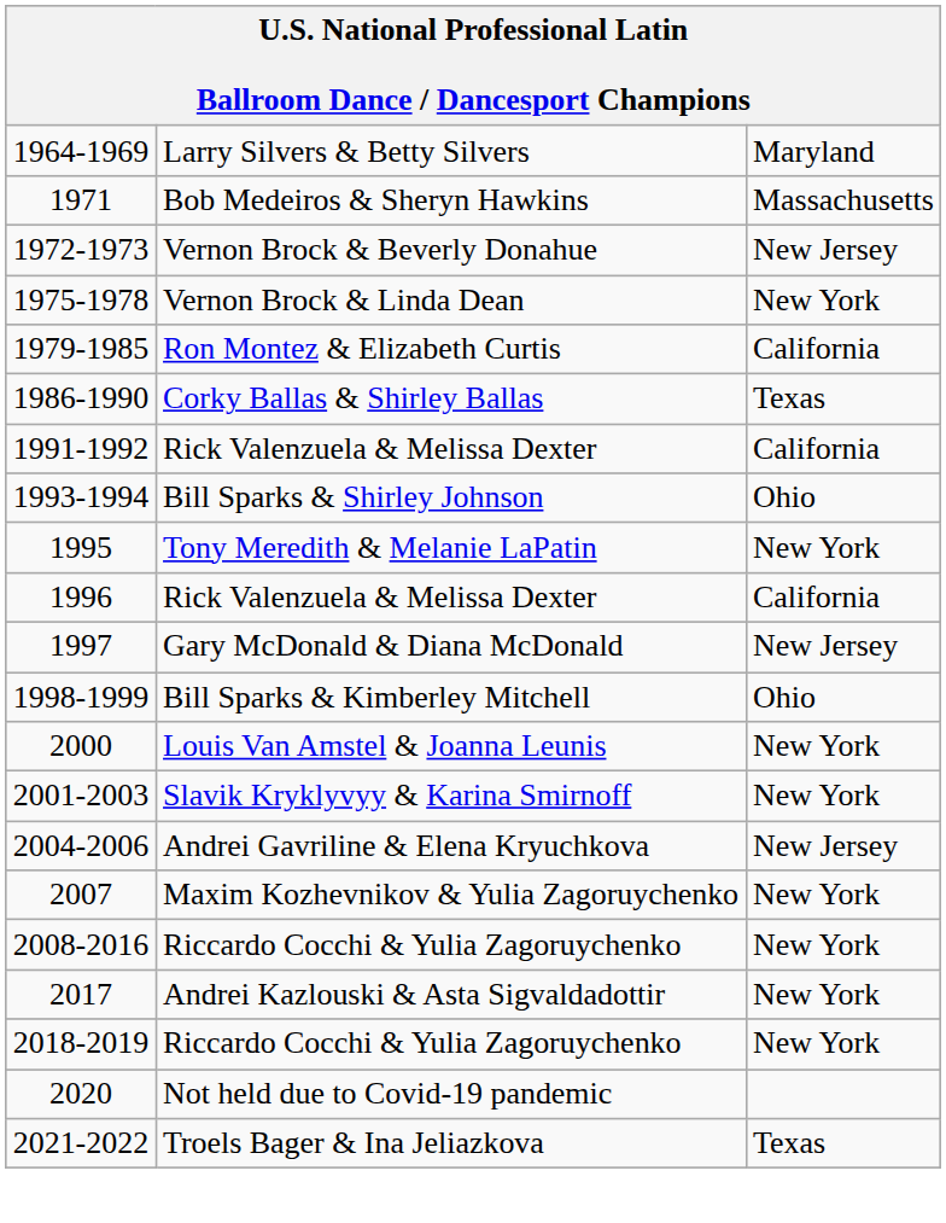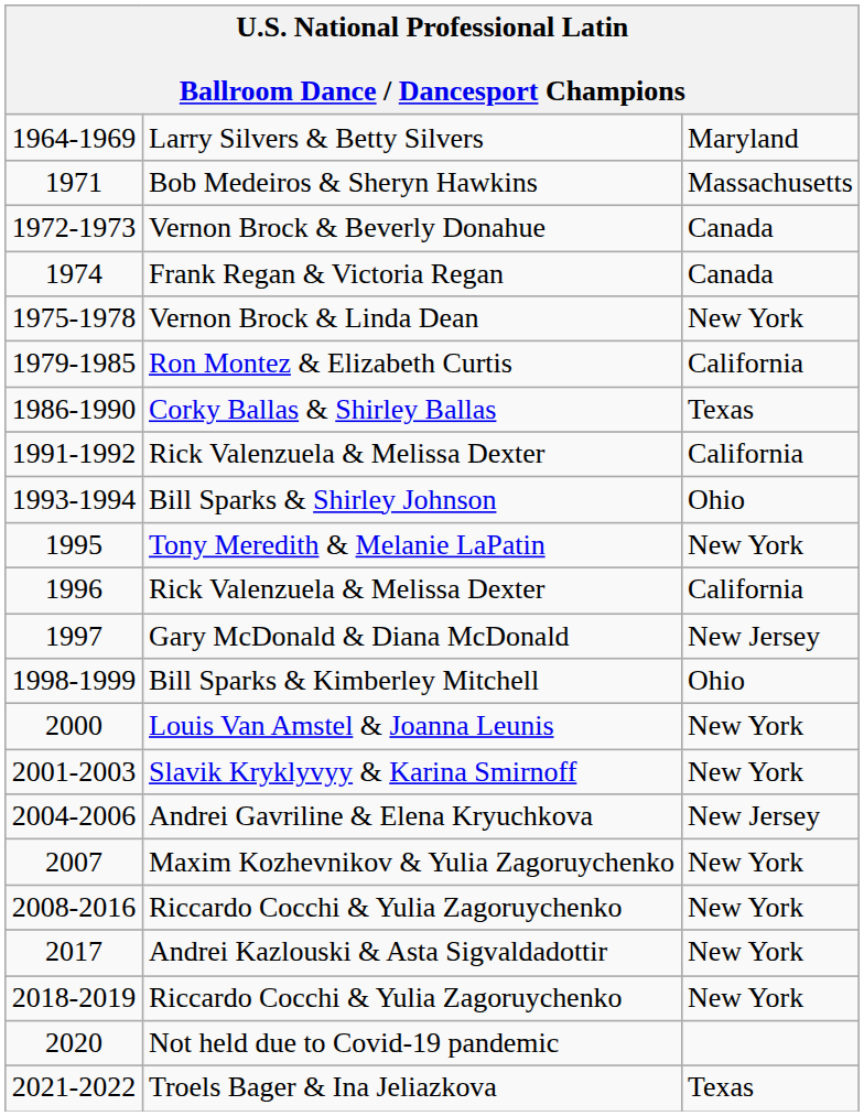Vernon Brock & Beverly Donahue | column 3: New Jersey -> Canada
+ row: 1974 | Frank Regan & Victoria Regan | Canada
